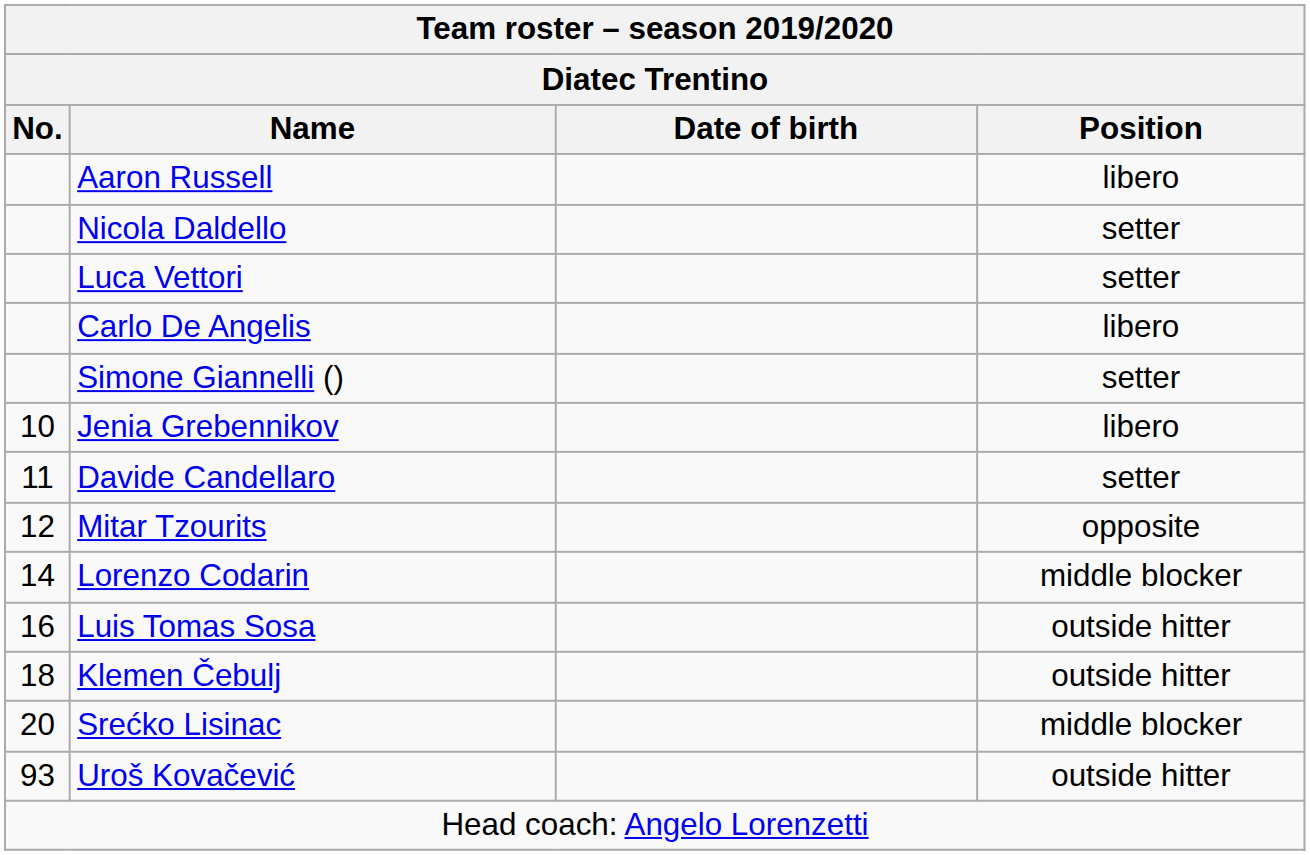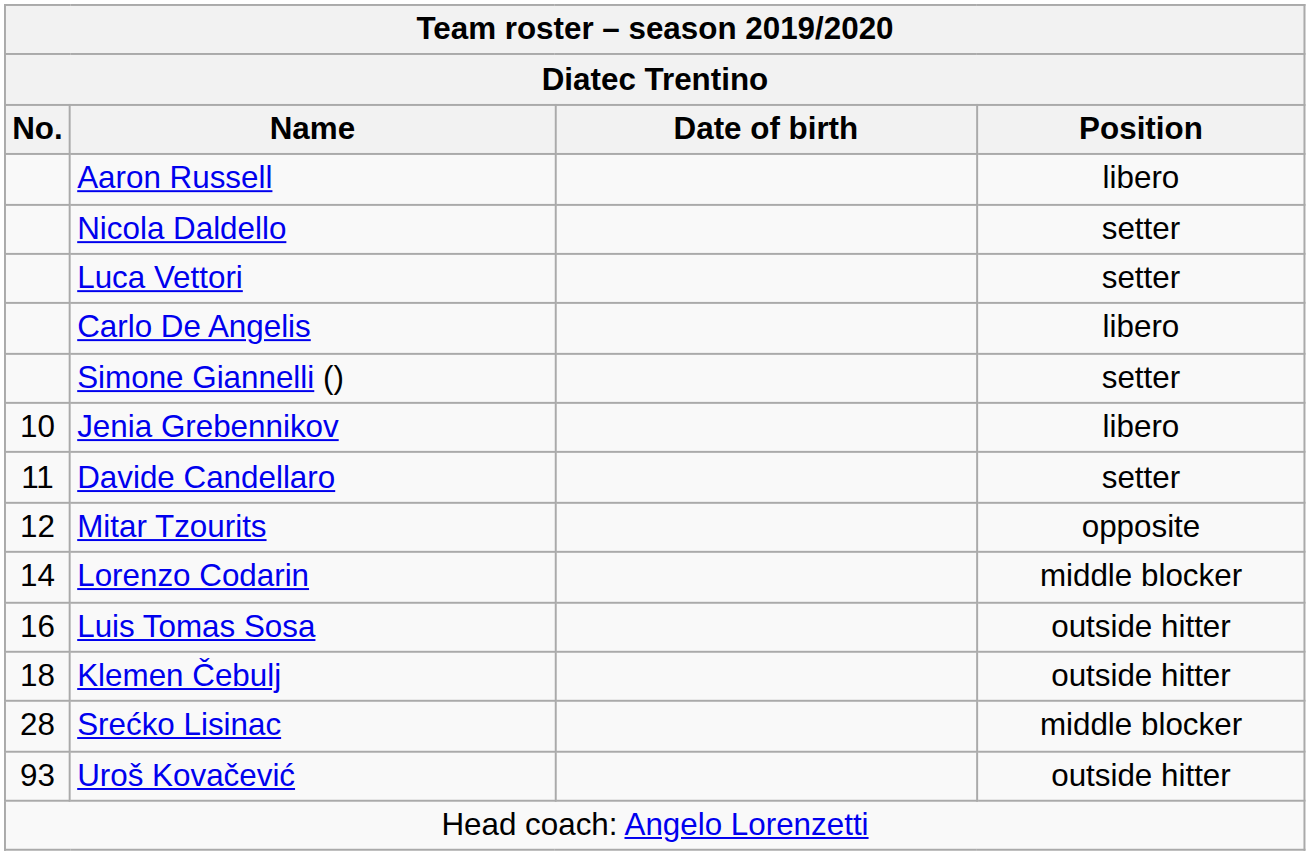Srećko Lisinac | No.: 20 -> 28
